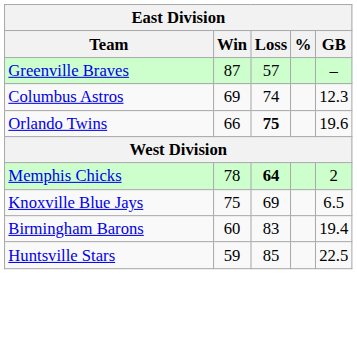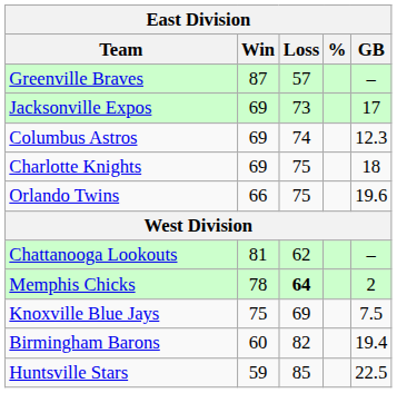+ row: Jacksonville Expos | 69 | 73 | 17
+ row: Charlotte Knights | 69 | 75 | 18
Orlando Twins | Loss: bold -> normal
+ row: Chattanooga Lookouts | 81 | 62 | –
Knoxville Blue Jays | GB: 6.5 -> 7.5
Birmingham Barons | Loss: 83 -> 82
